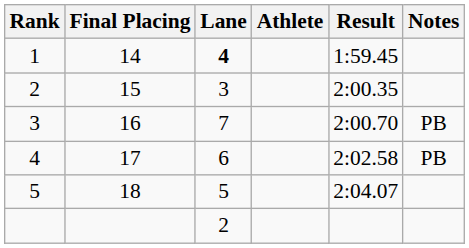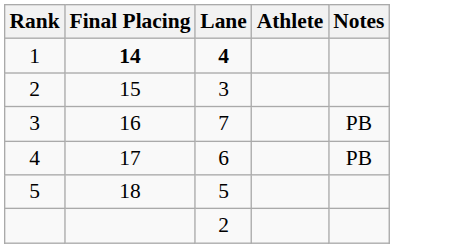- column: Result | 1:59.45 | 2:00.35 | 2:00.70 | 2:02.58 | 2:04.07
1 | Final Placing: normal -> bold
